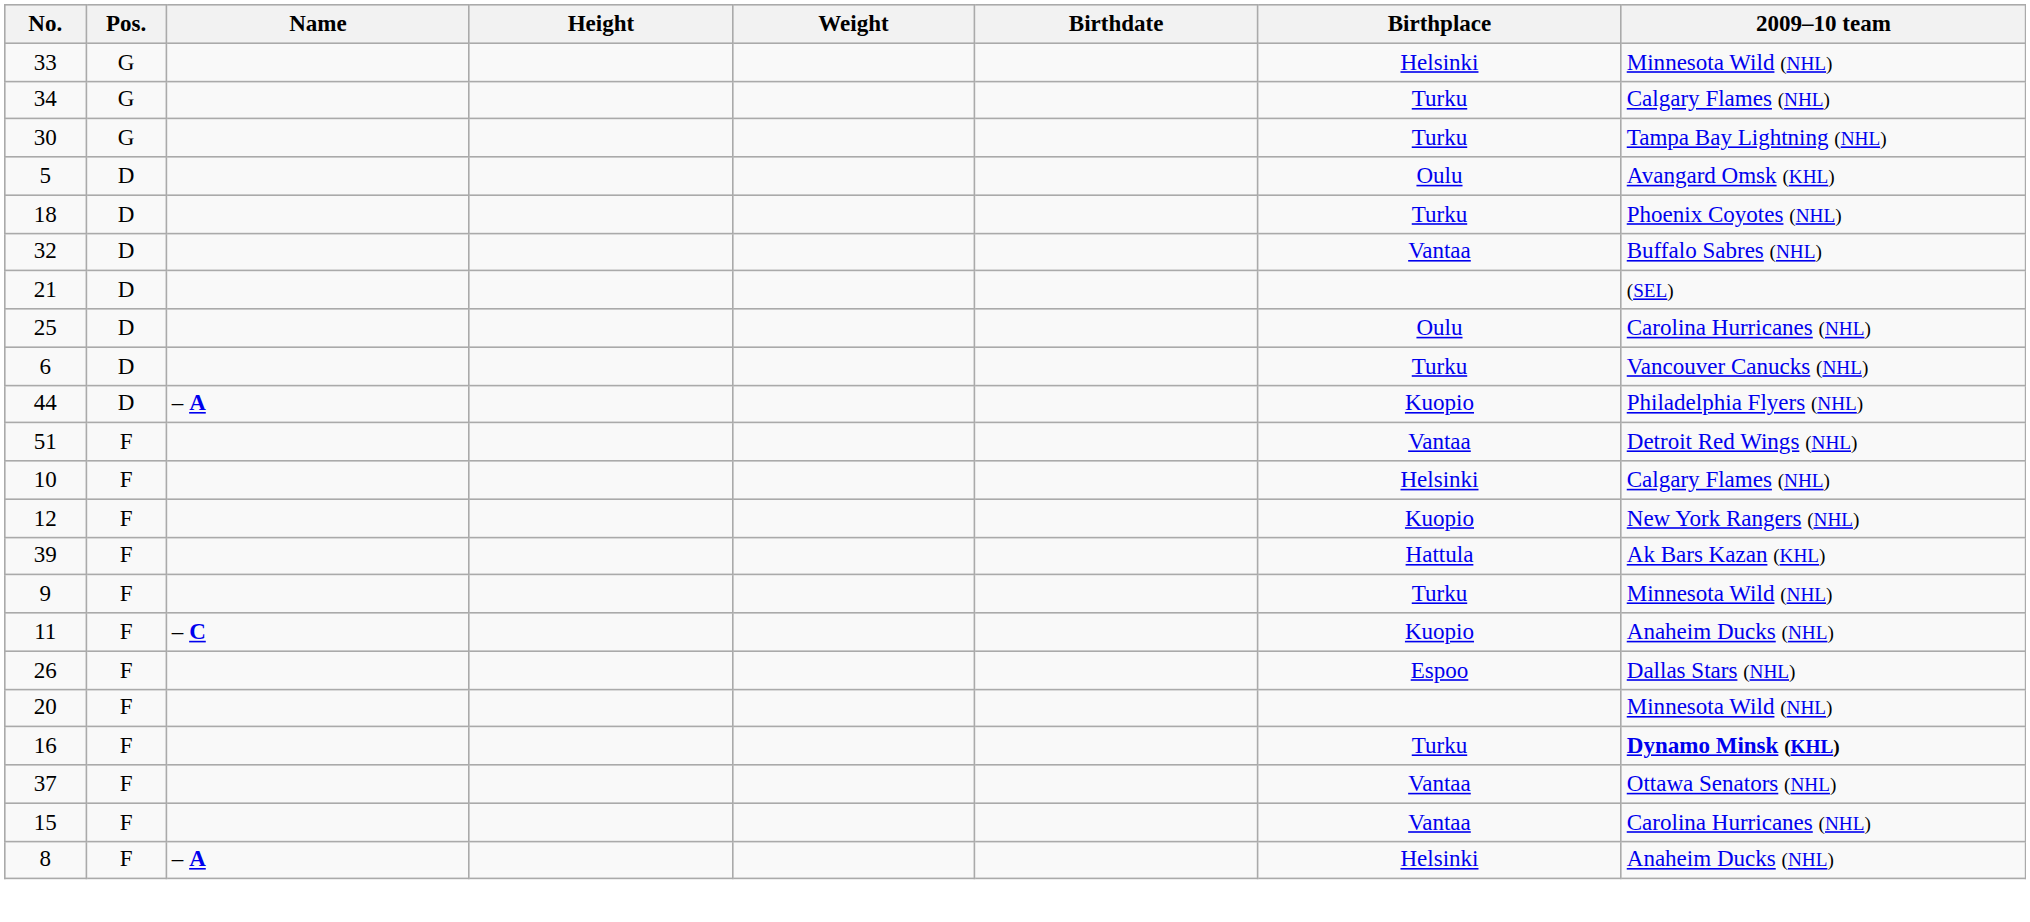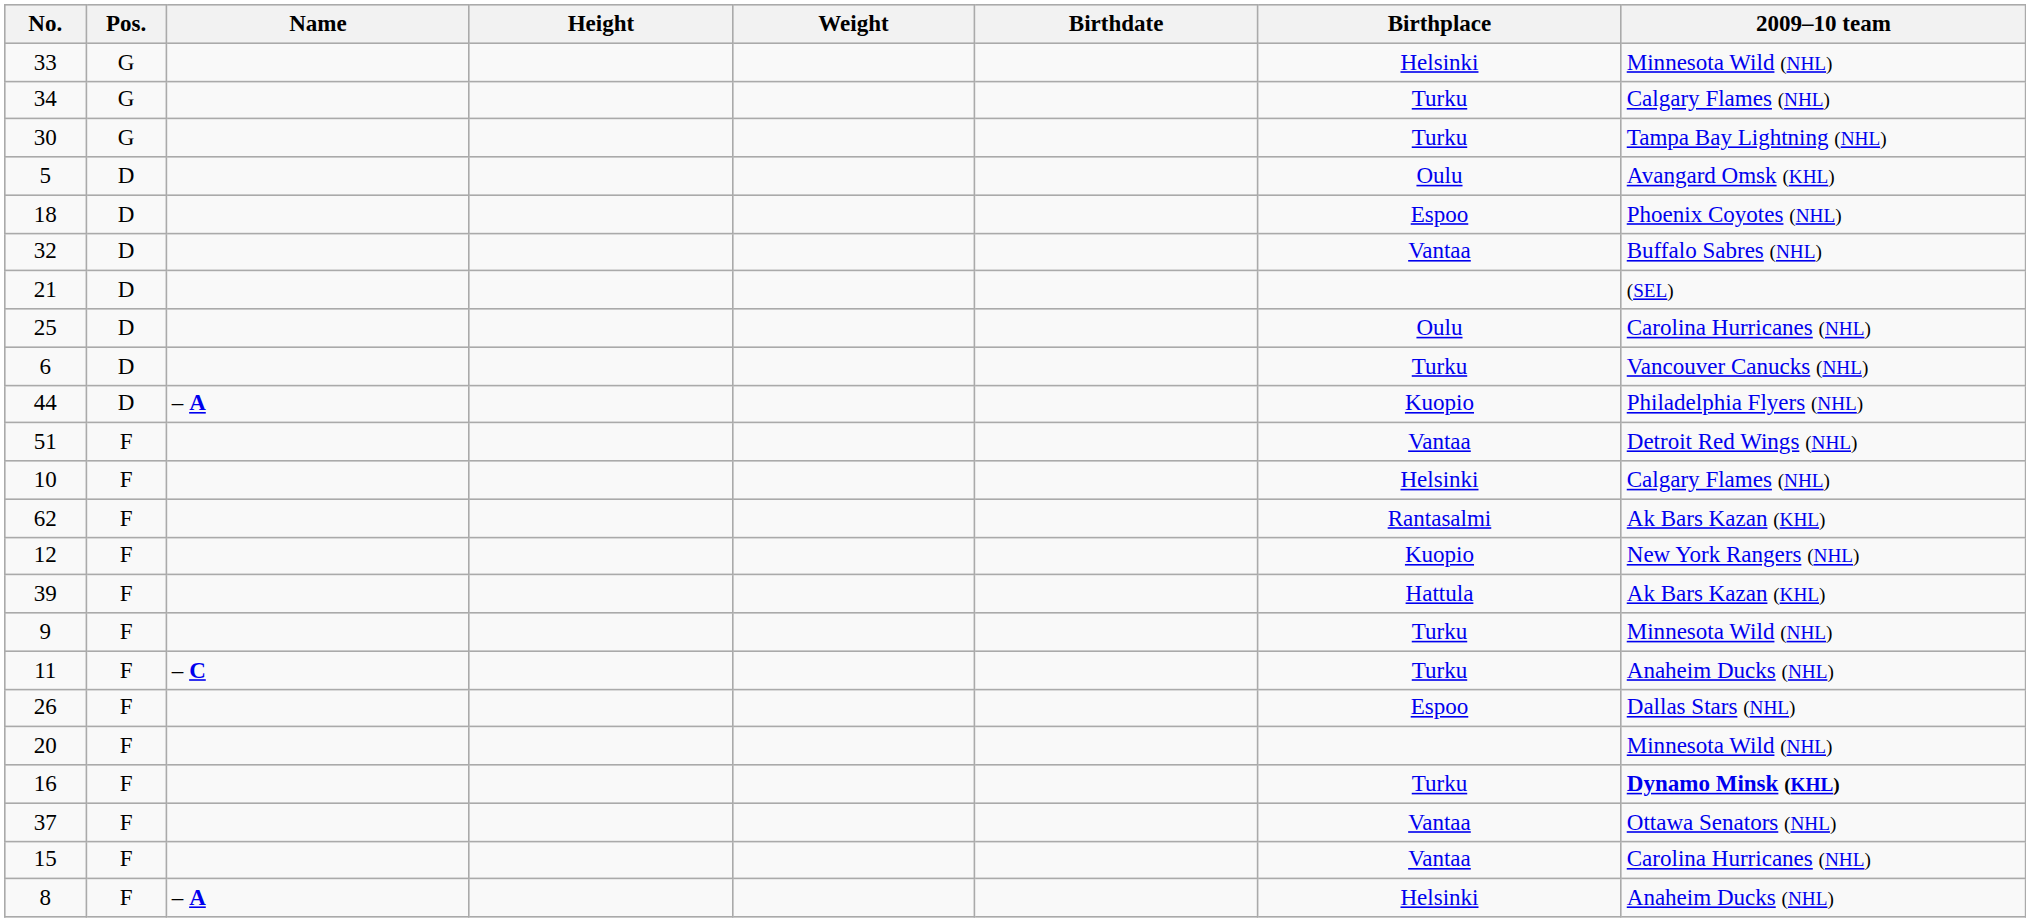18 | Birthplace: Turku -> Espoo
+ row: 62 | F | Rantasalmi | Ak Bars Kazan (KHL)
11 | Birthplace: Kuopio -> Turku
